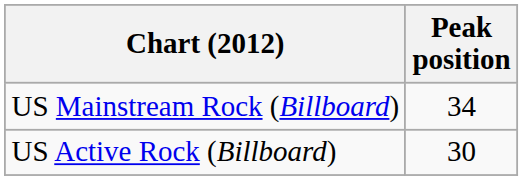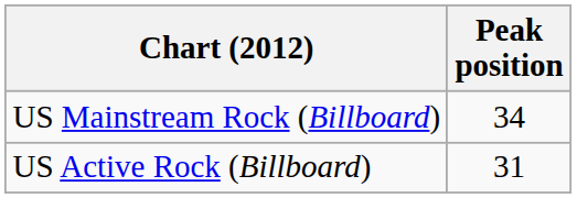US Active Rock (Billboard) | Peak position: 30 -> 31
